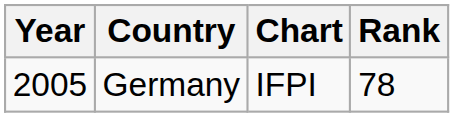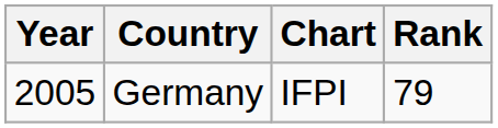Germany | Rank: 78 -> 79
